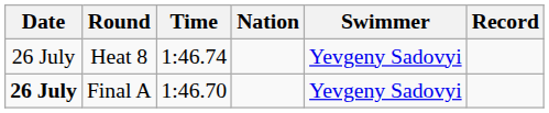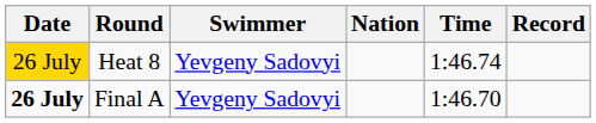columns swapped: Swimmer <-> Time
Heat 8 | Date: no background -> gold background
